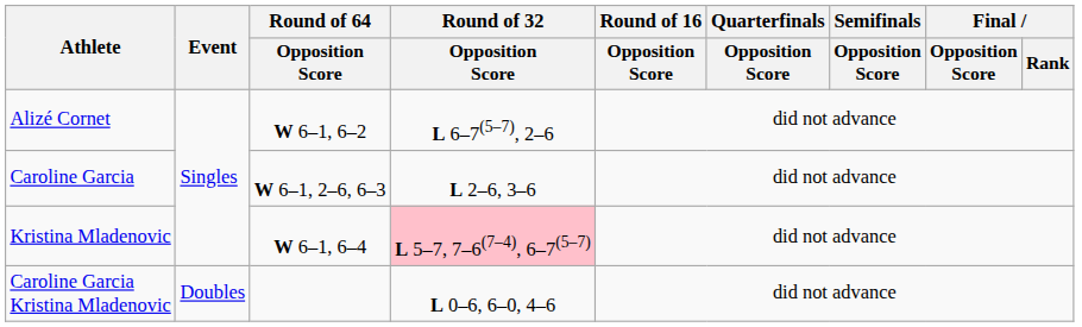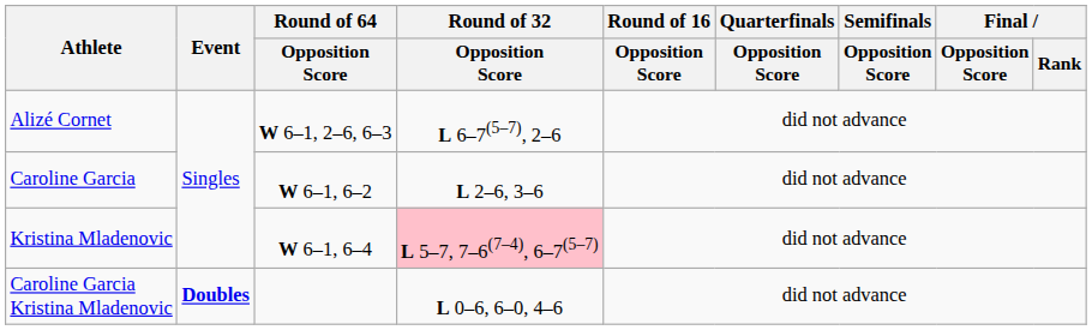Alizé Cornet | Round of 64 / Opposition Score: W 6–1, 6–2 -> W 6–1, 2–6, 6–3
Caroline Garcia | Round of 64 / Opposition Score: W 6–1, 2–6, 6–3 -> W 6–1, 6–2
Caroline Garcia Kristina Mladenovic | Event: normal -> bold
